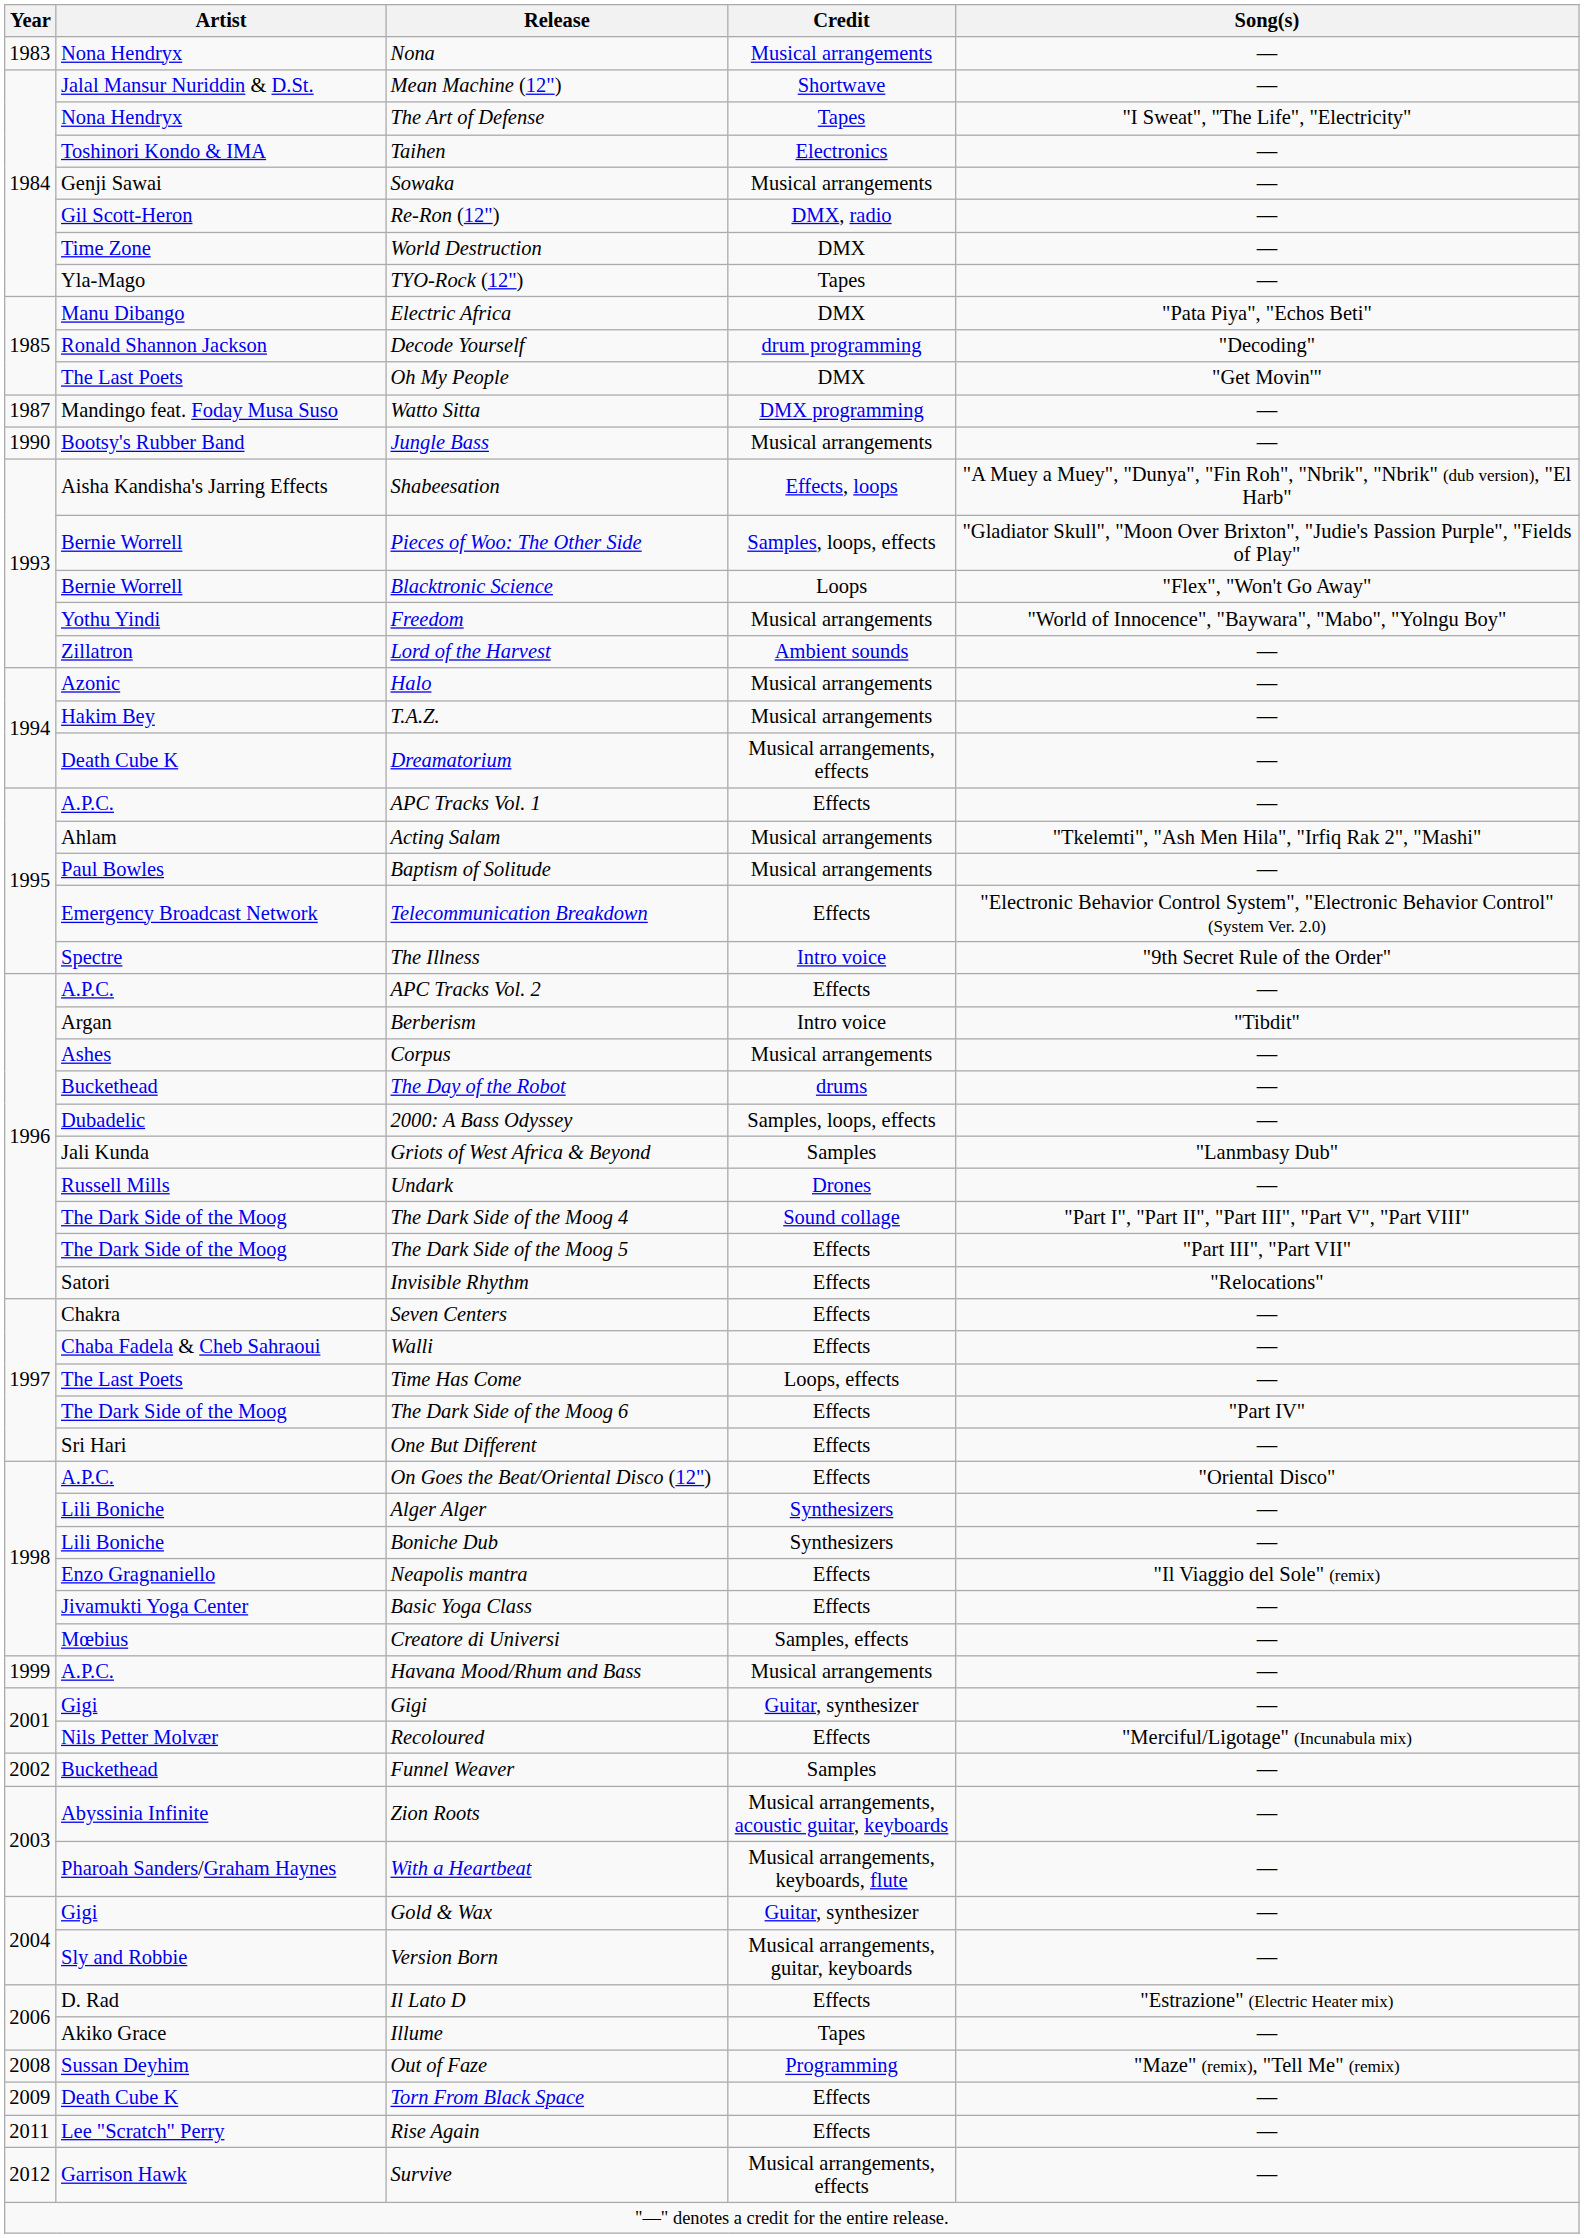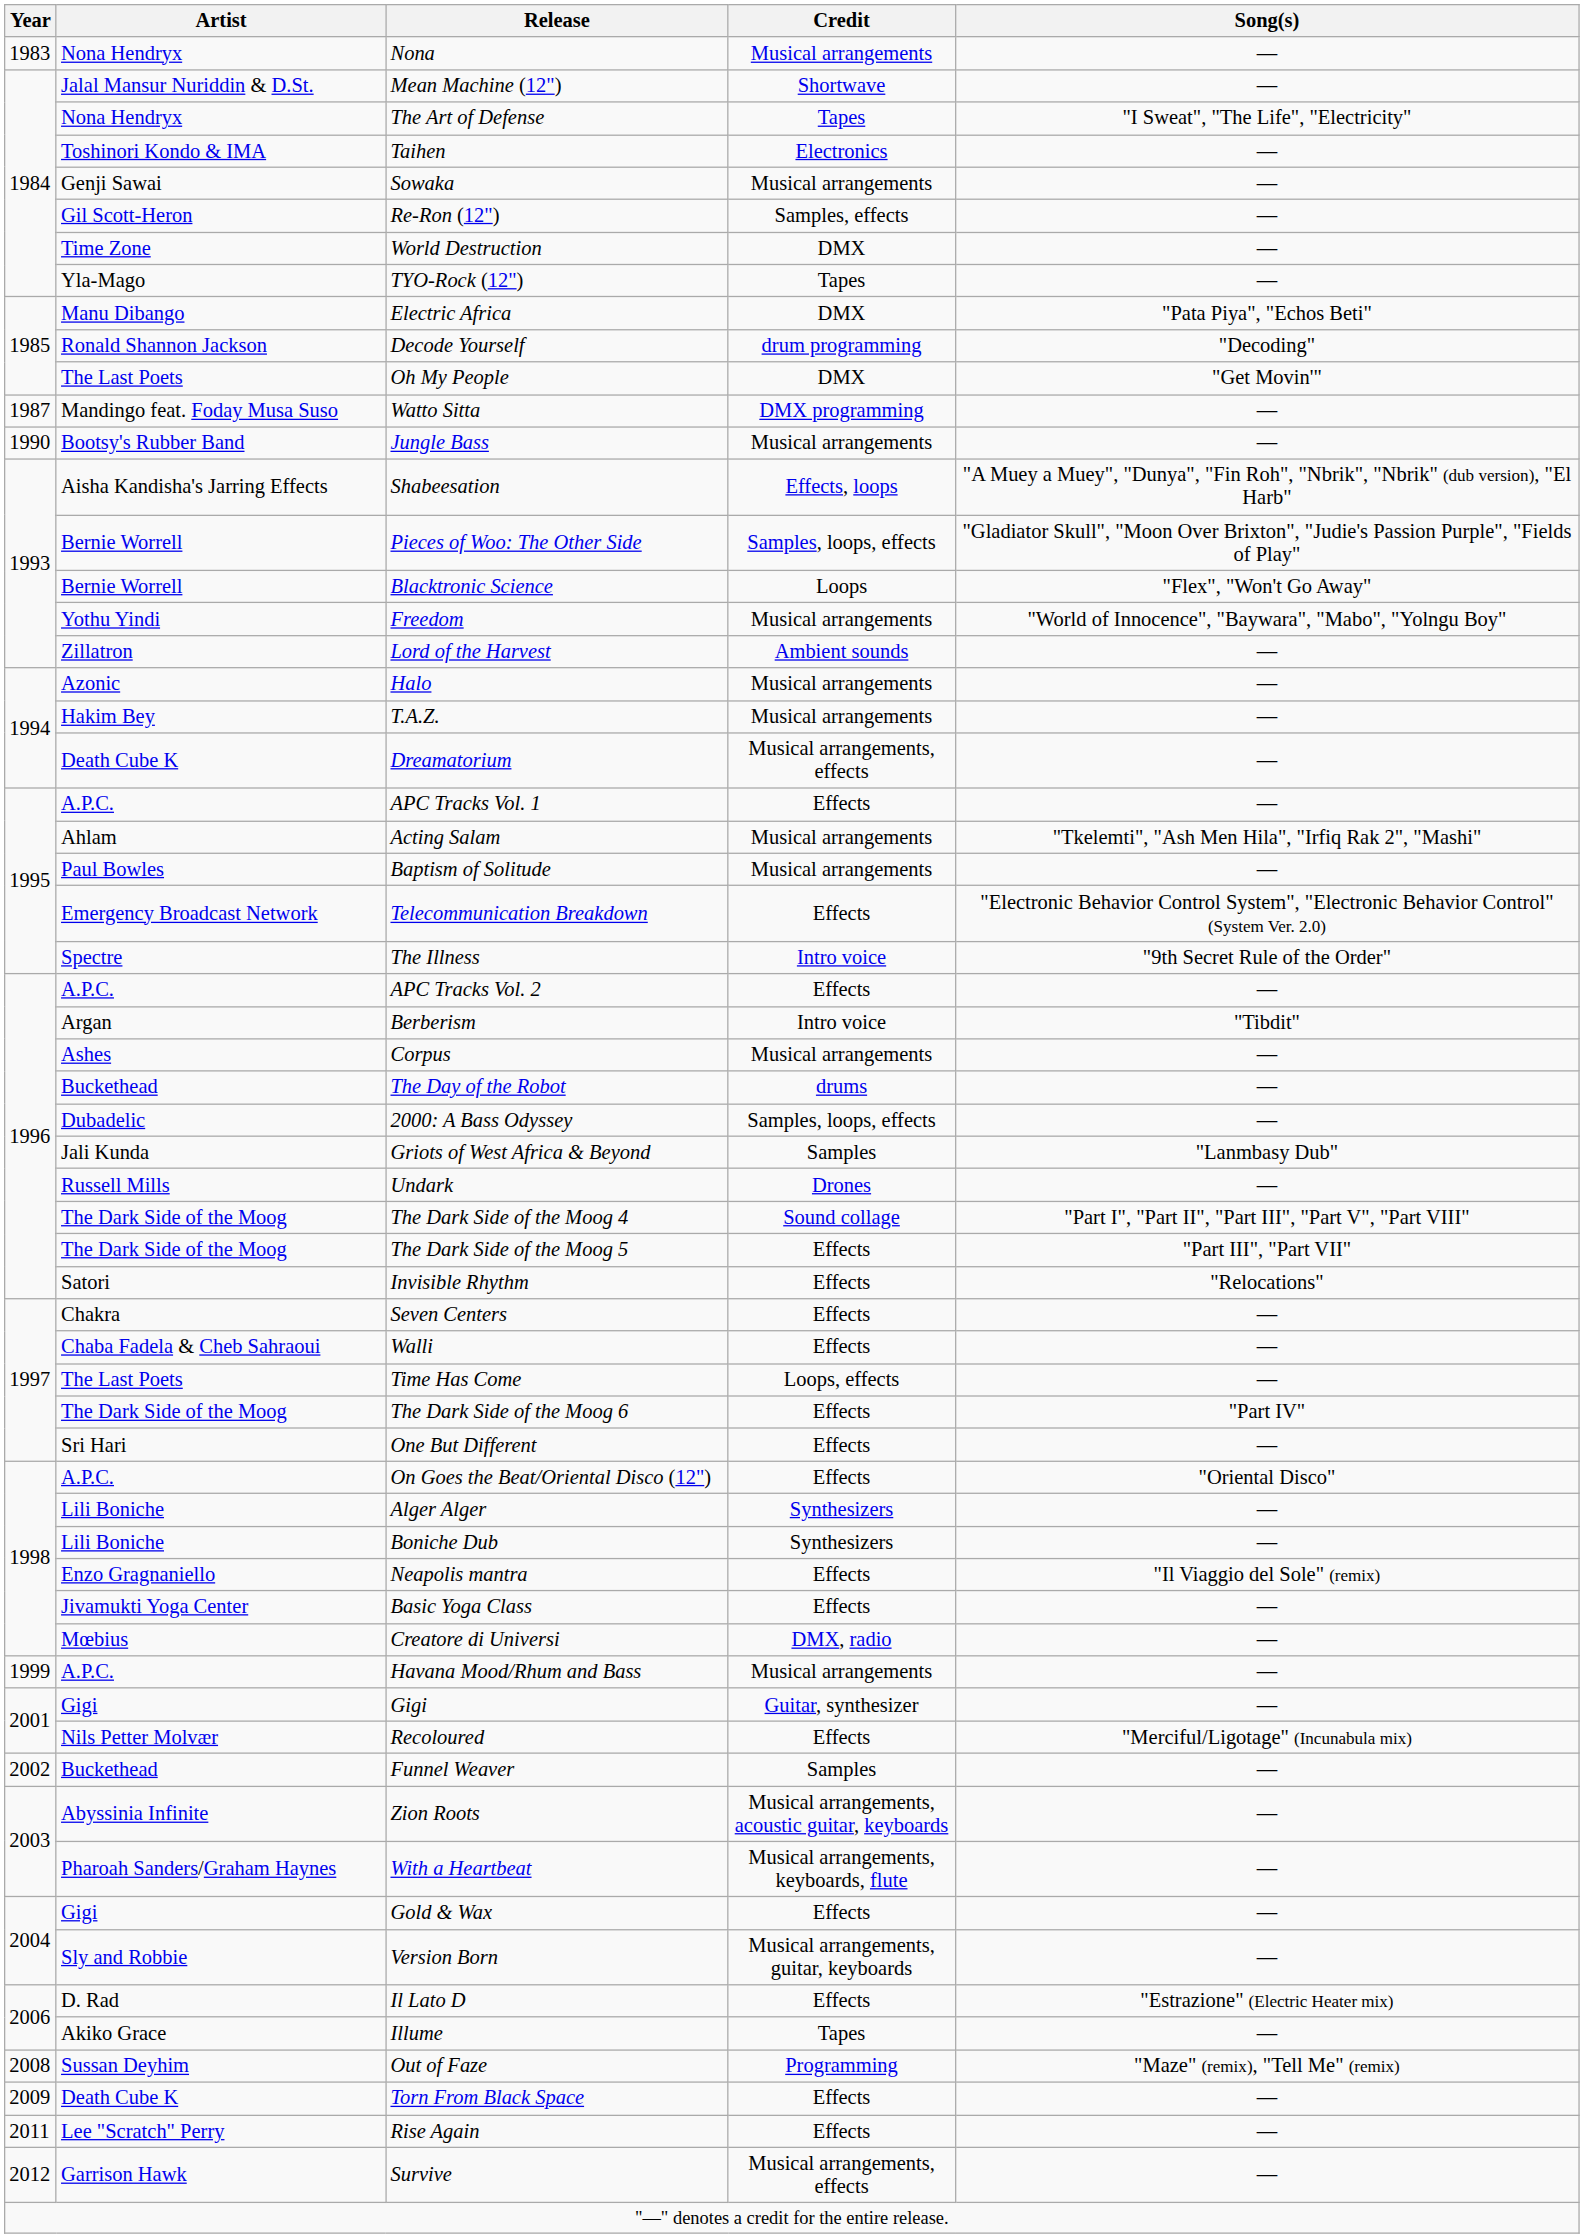Re-Ron (12") | Credit: DMX, radio -> Samples, effects
Creatore di Universi | Credit: Samples, effects -> DMX, radio
Gold & Wax | Credit: Guitar, synthesizer -> Effects
